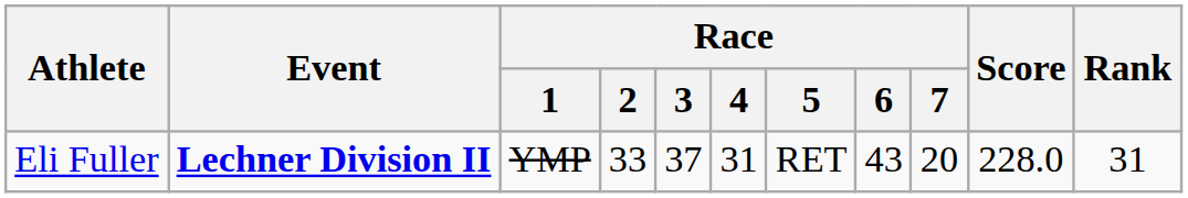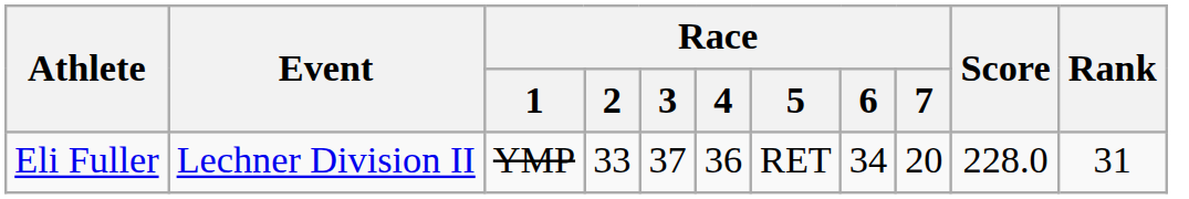Eli Fuller | Event: bold -> normal
Eli Fuller | Race / 4: 31 -> 36
Eli Fuller | Race / 6: 43 -> 34
